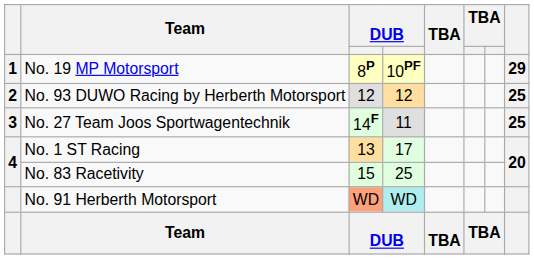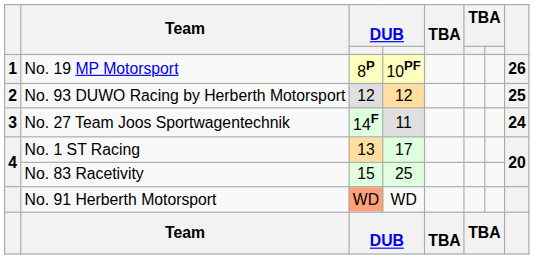No. 19 MP Motorsport | column 8: 29 -> 26
No. 27 Team Joos Sportwagentechnik | column 8: 25 -> 24
No. 91 Herberth Motorsport | column 4: paleturquoise background -> no background
